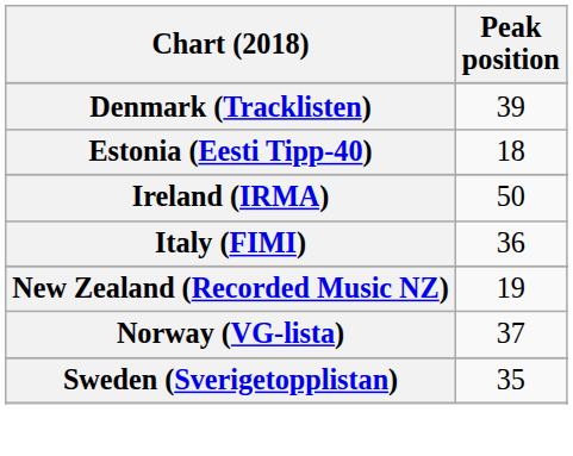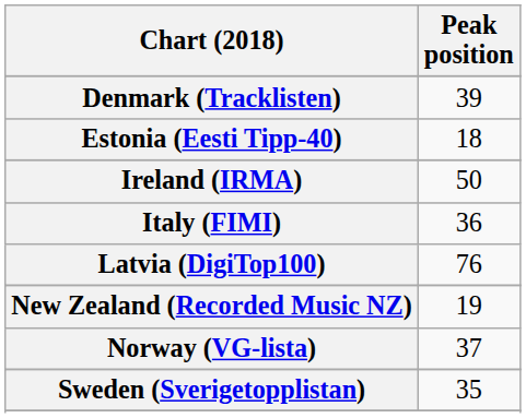+ row: Latvia (DigiTop100) | 76
